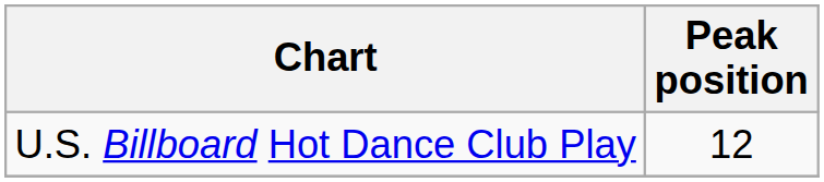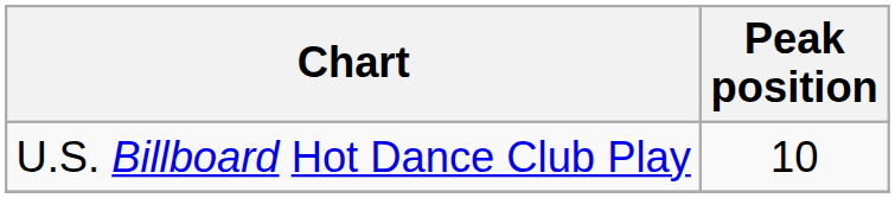U.S. Billboard Hot Dance Club Play | Peak position: 12 -> 10
